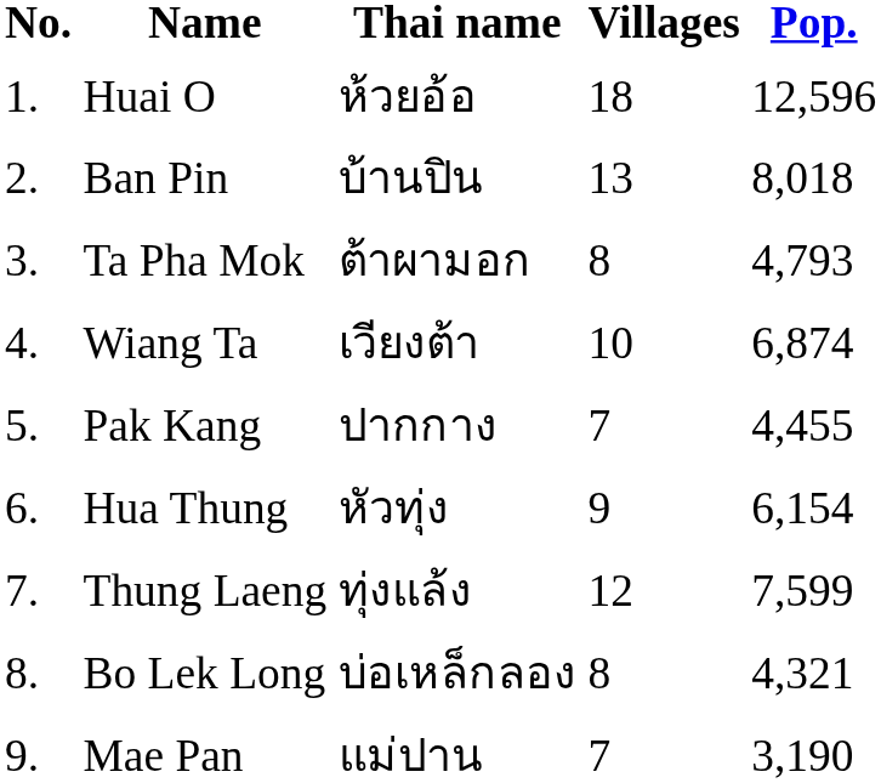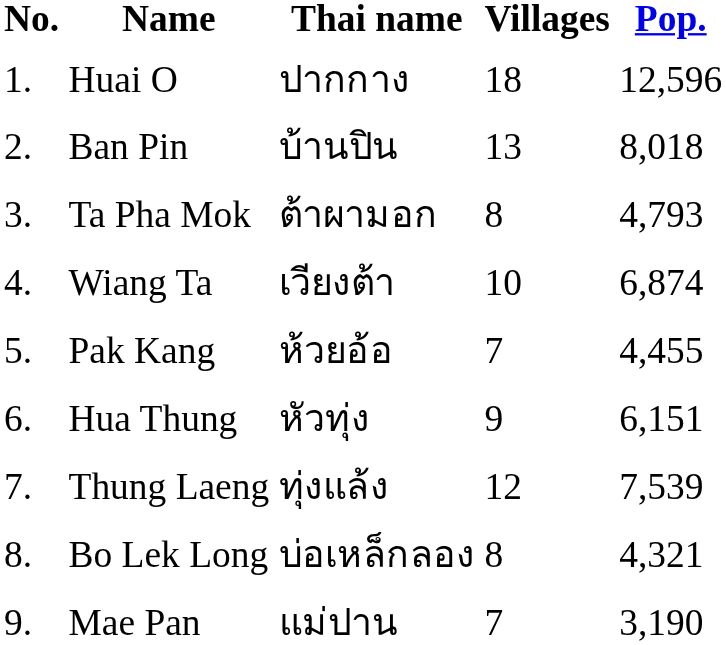Huai O | Thai name: ห้วยอ้อ -> ปากกาง
Pak Kang | Thai name: ปากกาง -> ห้วยอ้อ
Hua Thung | Pop.: 6,154 -> 6,151
Thung Laeng | Pop.: 7,599 -> 7,539
